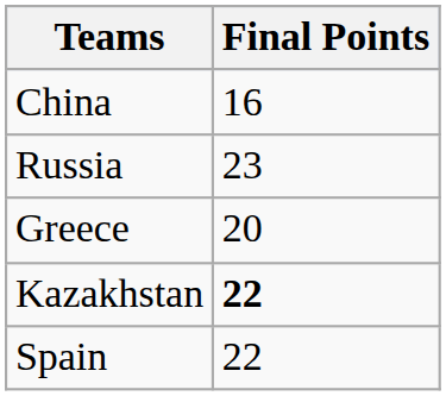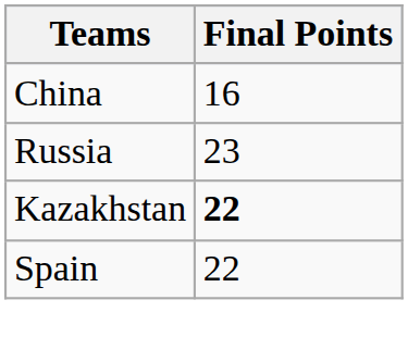- row: Greece | 20
